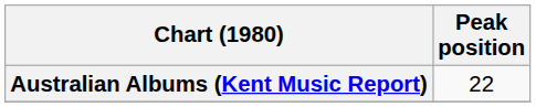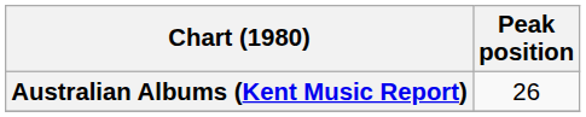Australian Albums (Kent Music Report) | Peak position: 22 -> 26
